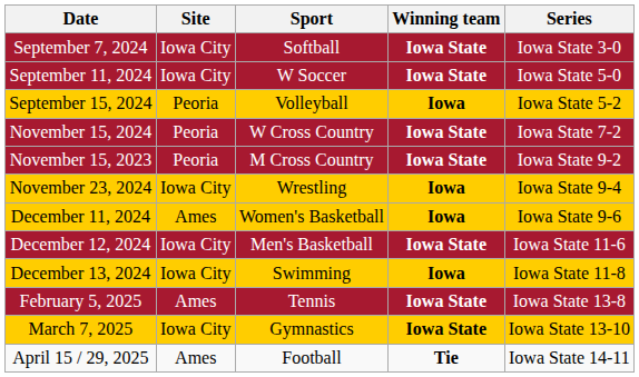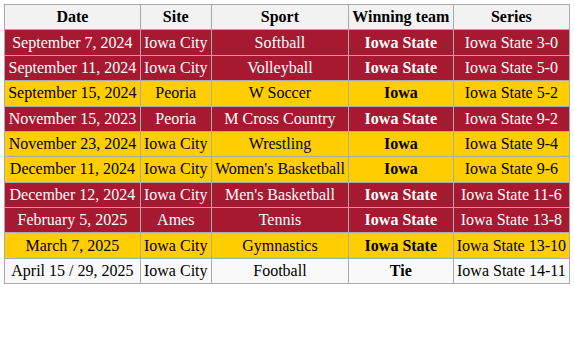September 11, 2024 | Sport: W Soccer -> Volleyball
September 15, 2024 | Sport: Volleyball -> W Soccer
- row: November 15, 2024 | Peoria | W Cross Country | Iowa State | Iowa State 7-2
December 11, 2024 | Site: Ames -> Iowa City
- row: December 13, 2024 | Iowa City | Swimming | Iowa | Iowa State 11-8
April 15 / 29, 2025 | Site: Ames -> Iowa City
